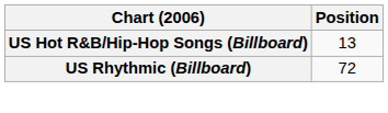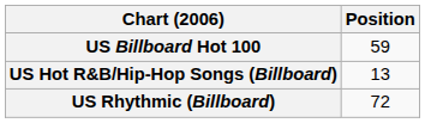+ row: US Billboard Hot 100 | 59
